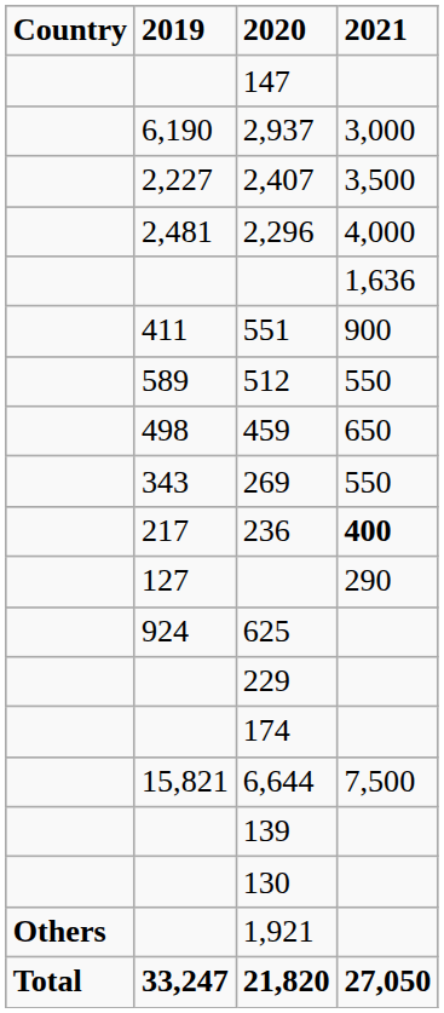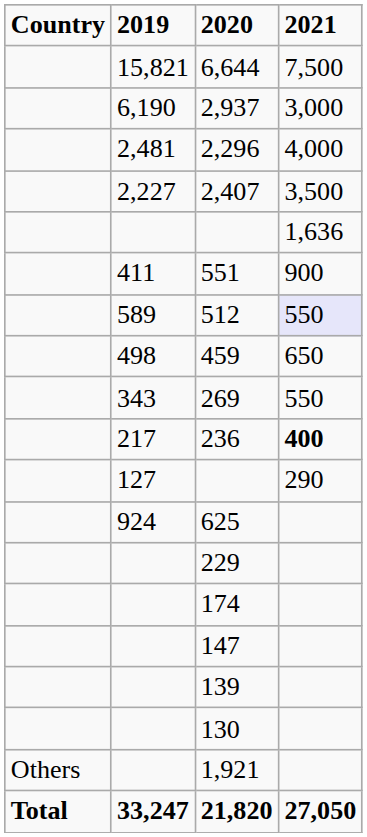rows swapped: 6,644 <-> 147
rows swapped: 2,407 <-> 2,296
512 | 2021: no background -> lavender background
1,921 | Country: bold -> normal
